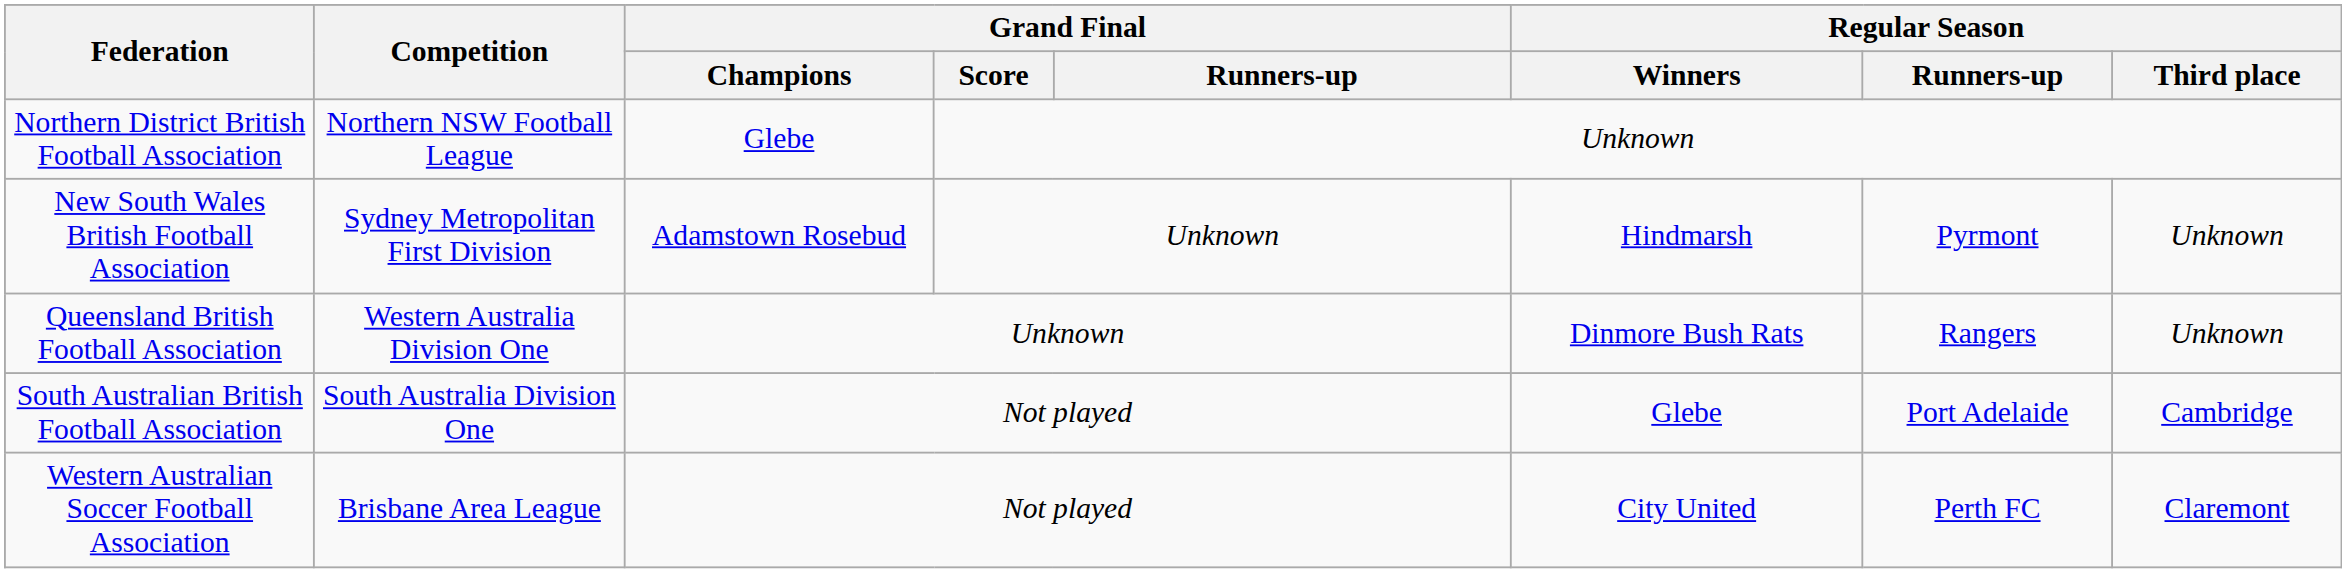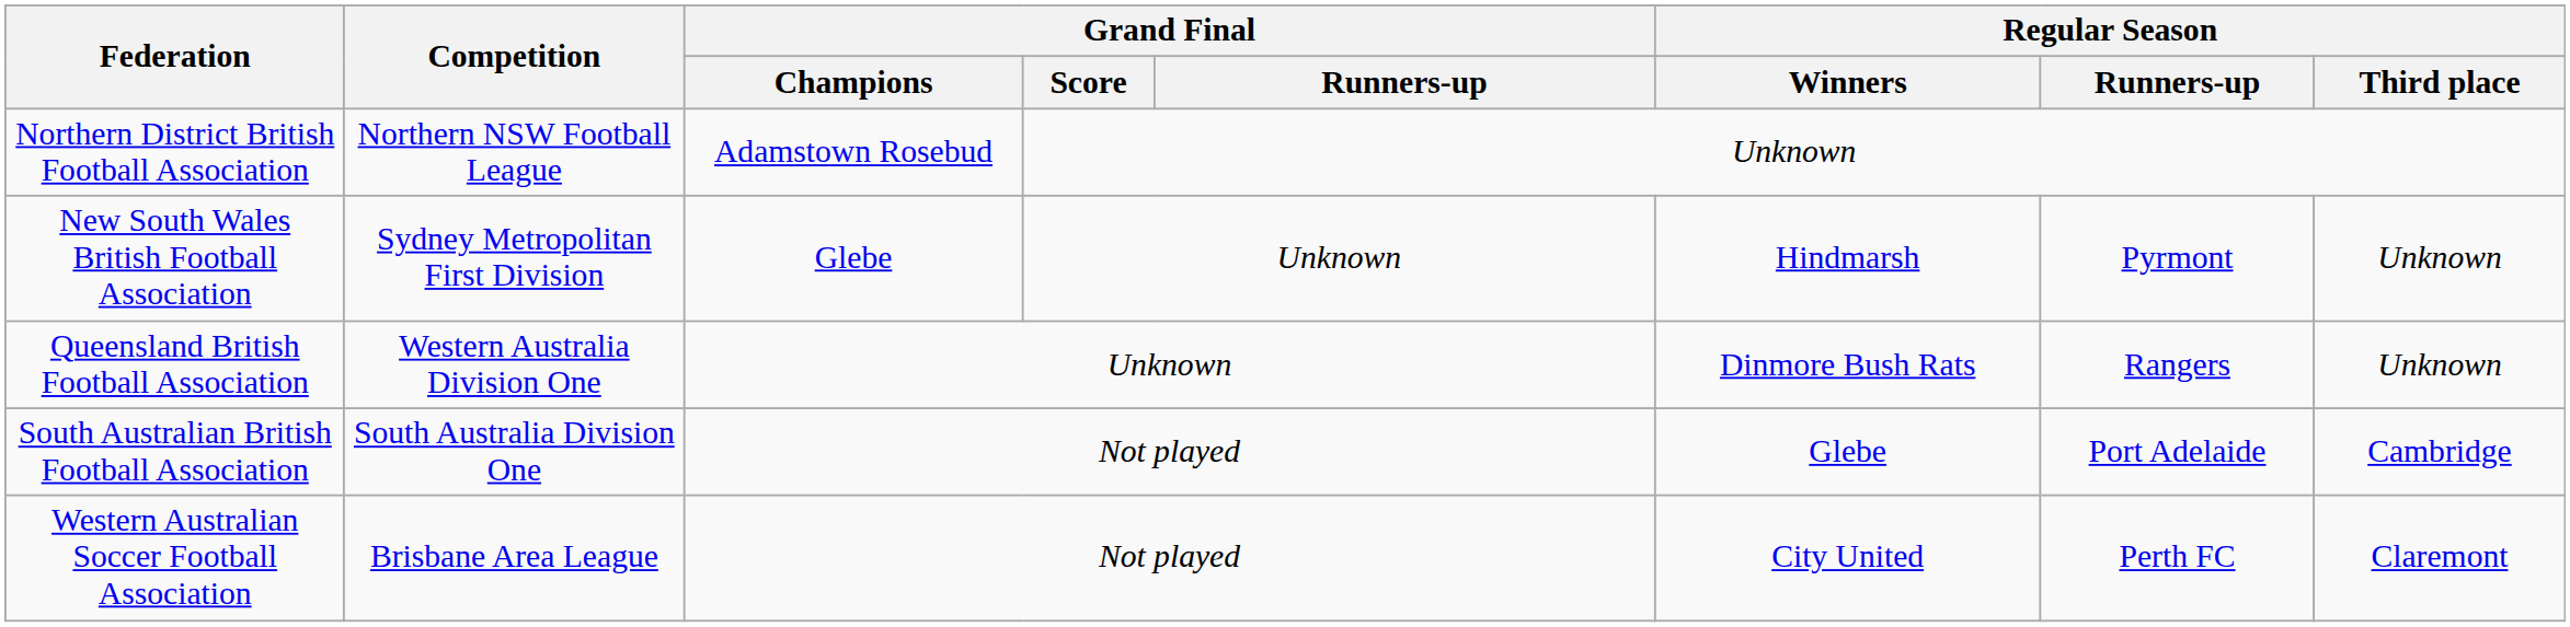Northern District British Football Association | Grand Final / Champions: Glebe -> Adamstown Rosebud
New South Wales British Football Association | Grand Final / Champions: Adamstown Rosebud -> Glebe
